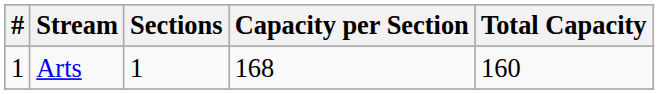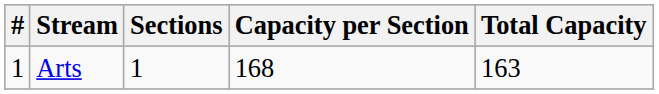Arts | Total Capacity: 160 -> 163
